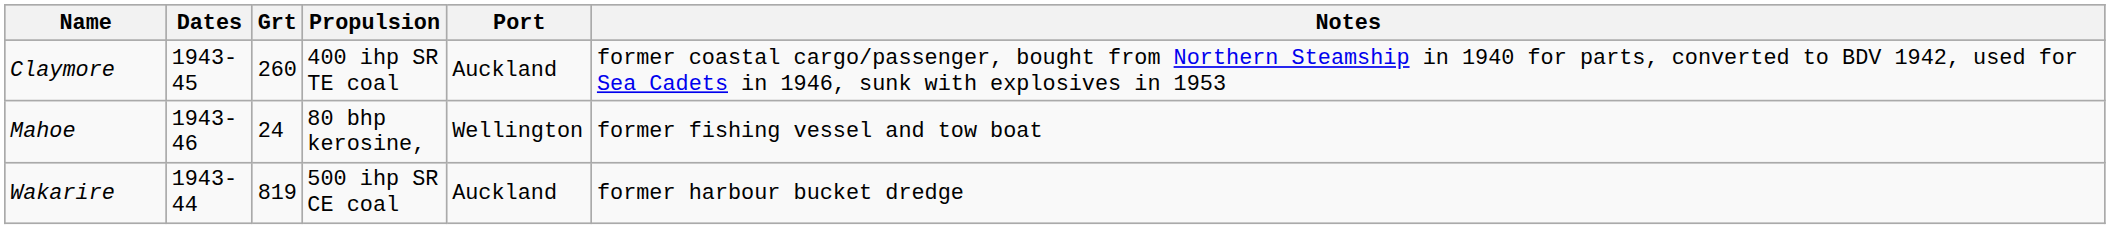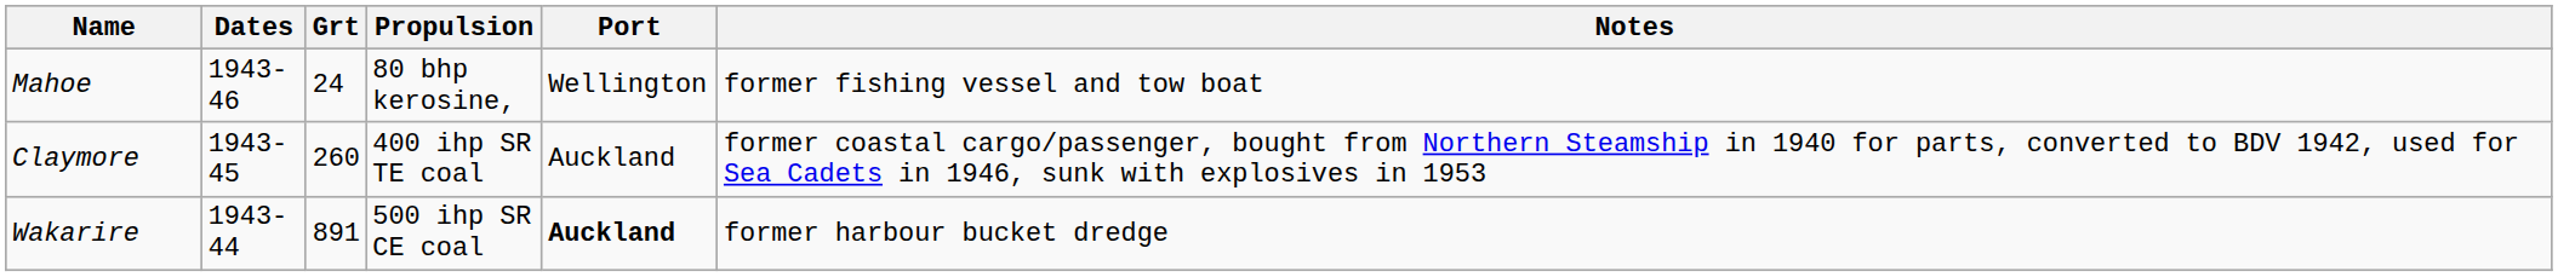rows swapped: Claymore <-> Mahoe
Wakarire | Grt: 819 -> 891
Wakarire | Port: normal -> bold
